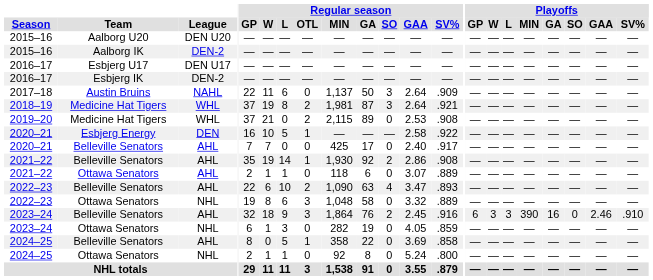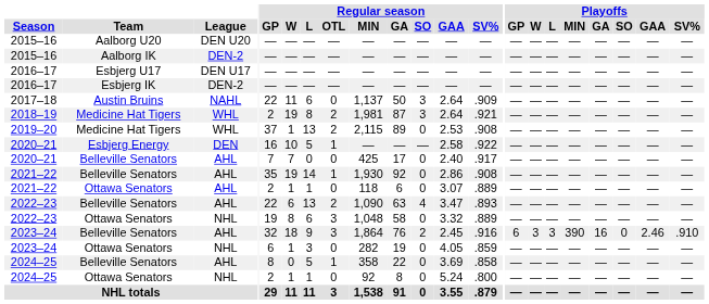2018–19 | Regular season / GP: 37 -> 2
2019–20 | Regular season / W: 21 -> 1
2019–20 | Regular season / L: 0 -> 13
2021–22 / Belleville Senators | Regular season / SO: 2 -> 0
2022–23 / Belleville Senators | Regular season / L: 10 -> 13
